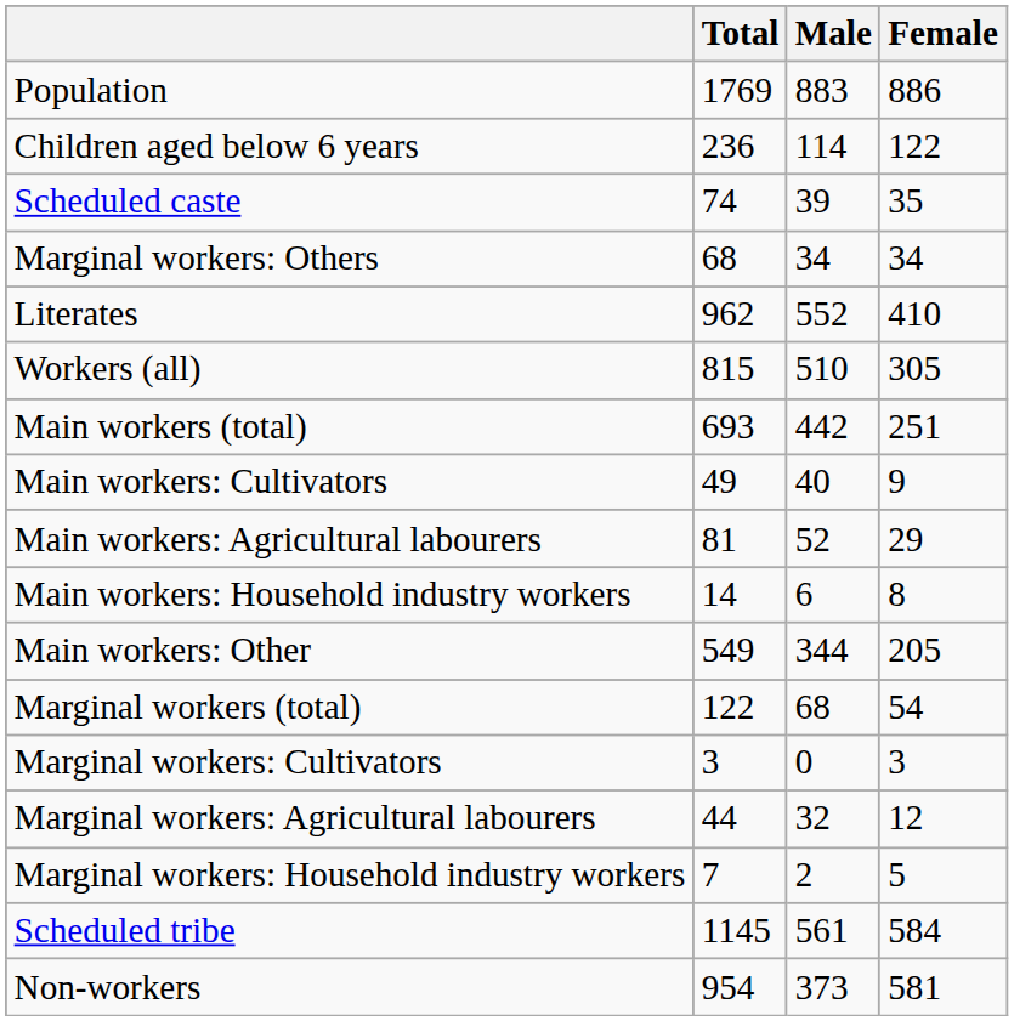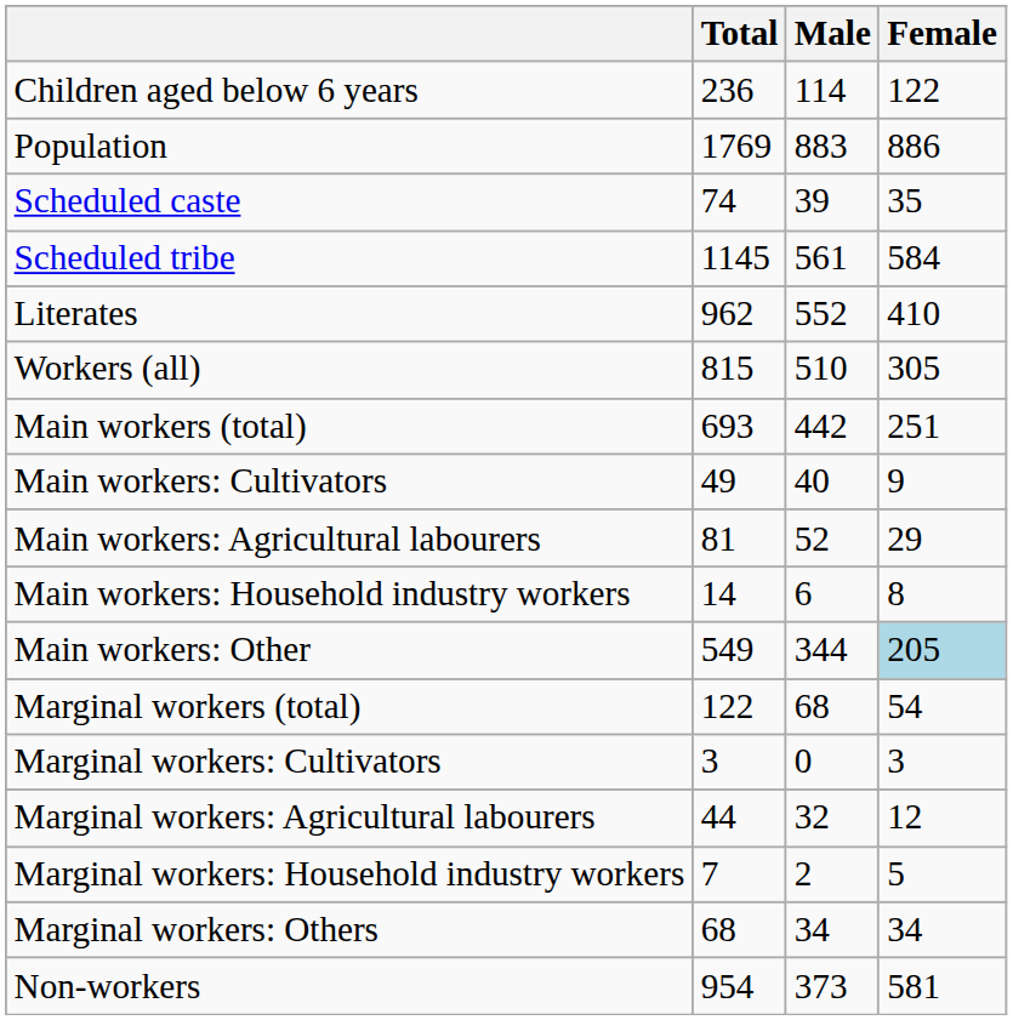rows swapped: Population <-> Children aged below 6 years
rows swapped: Scheduled tribe <-> Marginal workers: Others
Main workers: Other | Female: no background -> lightblue background
